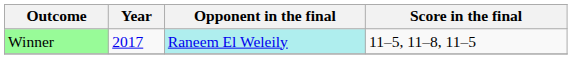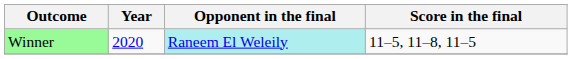Winner | Year: 2017 -> 2020
